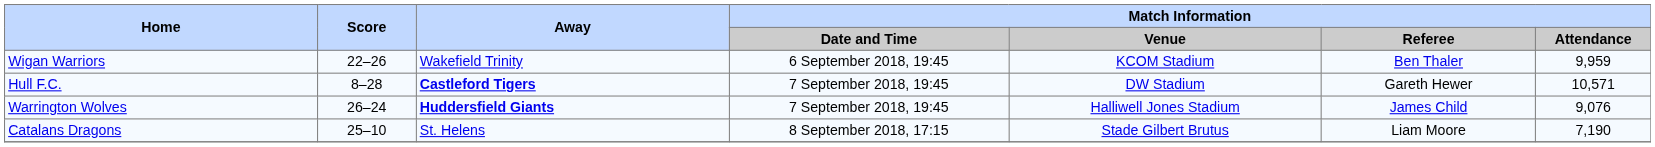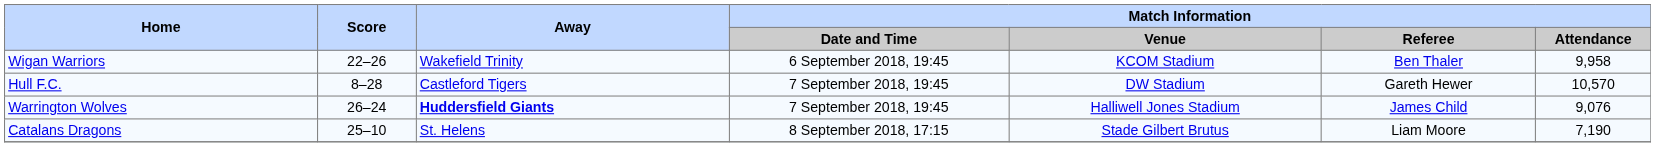Wigan Warriors | Match Information / Attendance: 9,959 -> 9,958
Hull F.C. | Away: bold -> normal
Hull F.C. | Match Information / Attendance: 10,571 -> 10,570
